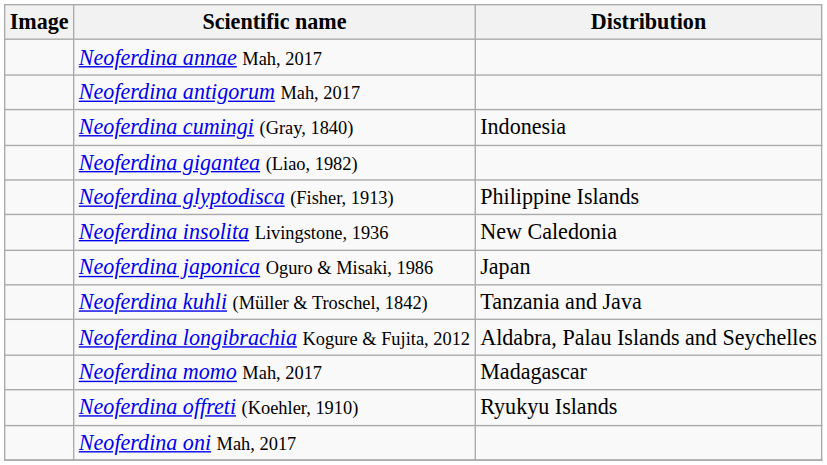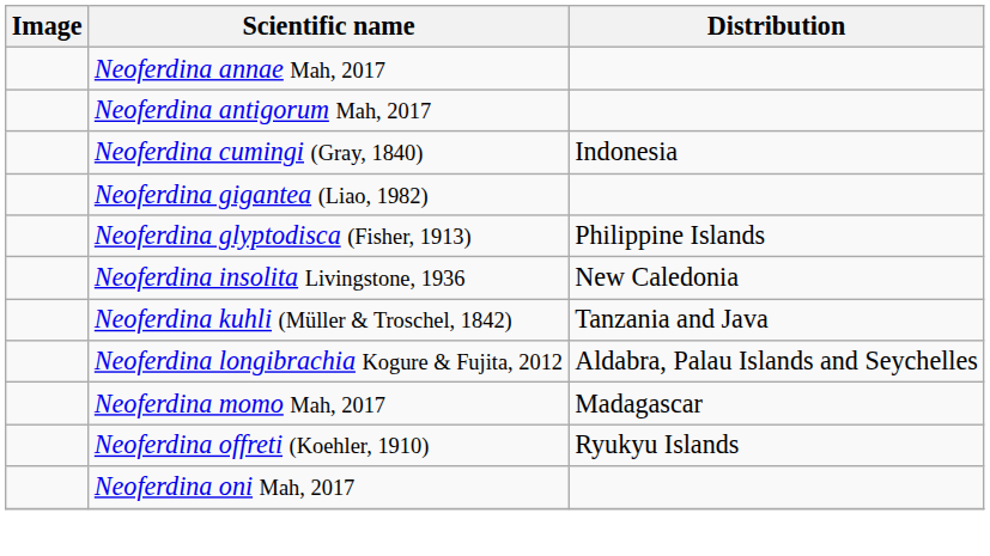- row: Neoferdina japonica Oguro & Misaki, 1986 | Japan
